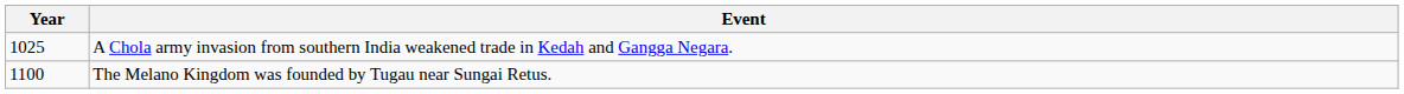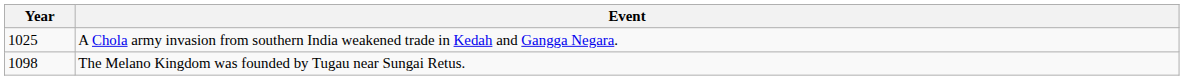The Melano Kingdom was founded by Tugau near Sungai Retus. | Year: 1100 -> 1098
